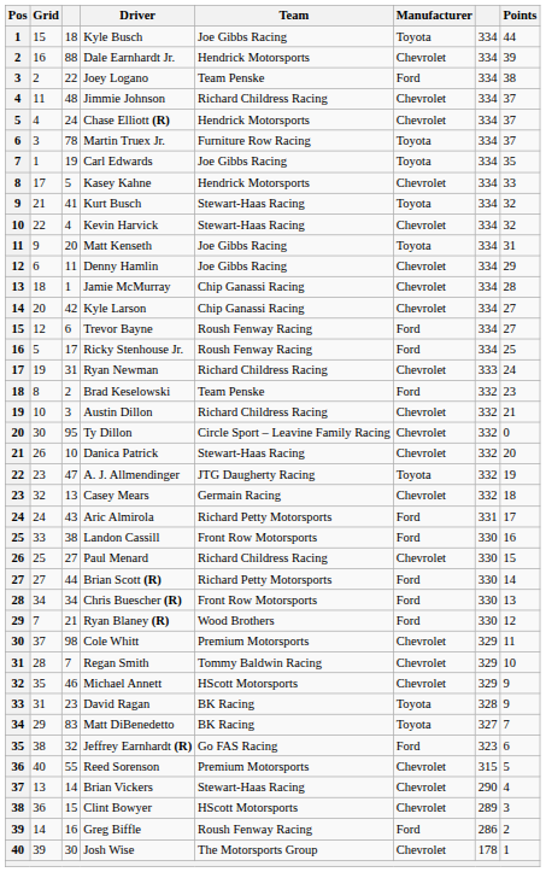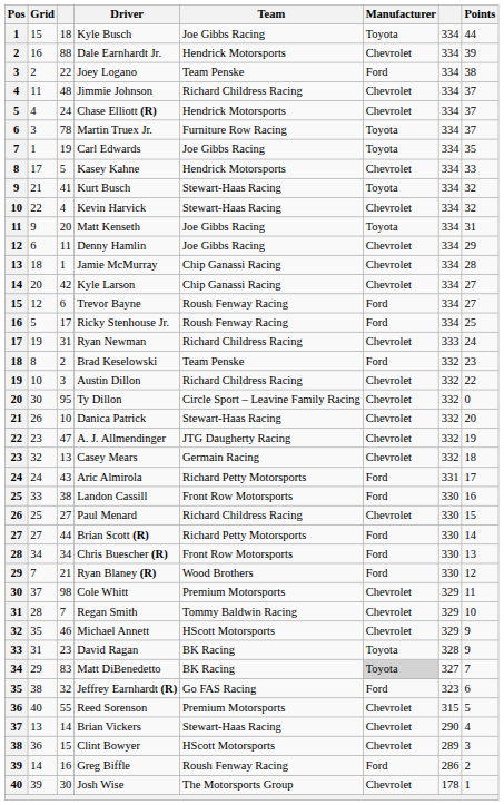Austin Dillon | Points: 21 -> 22
A. J. Allmendinger | Manufacturer: Toyota -> Chevrolet
Matt DiBenedetto | Manufacturer: no background -> lightgrey background
